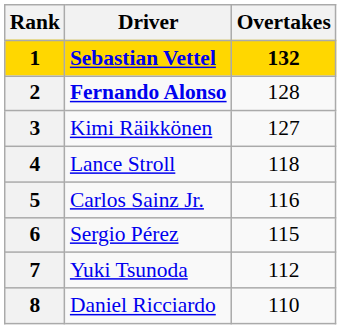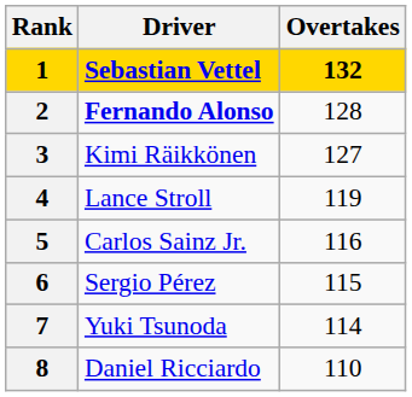4 | Overtakes: 118 -> 119
7 | Overtakes: 112 -> 114
